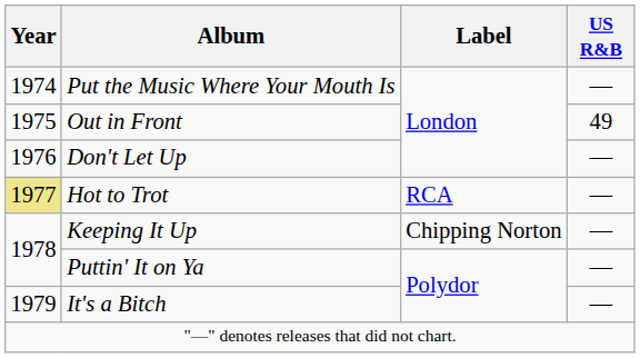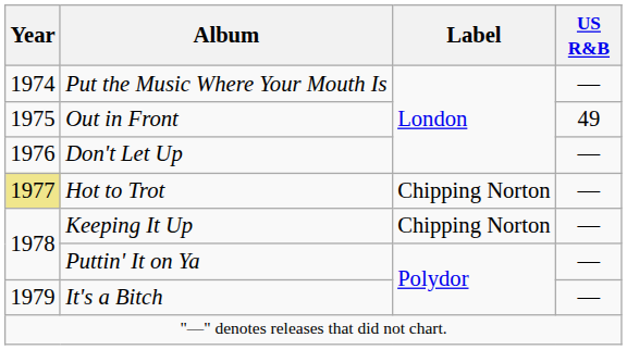Hot to Trot | Label: RCA -> Chipping Norton
